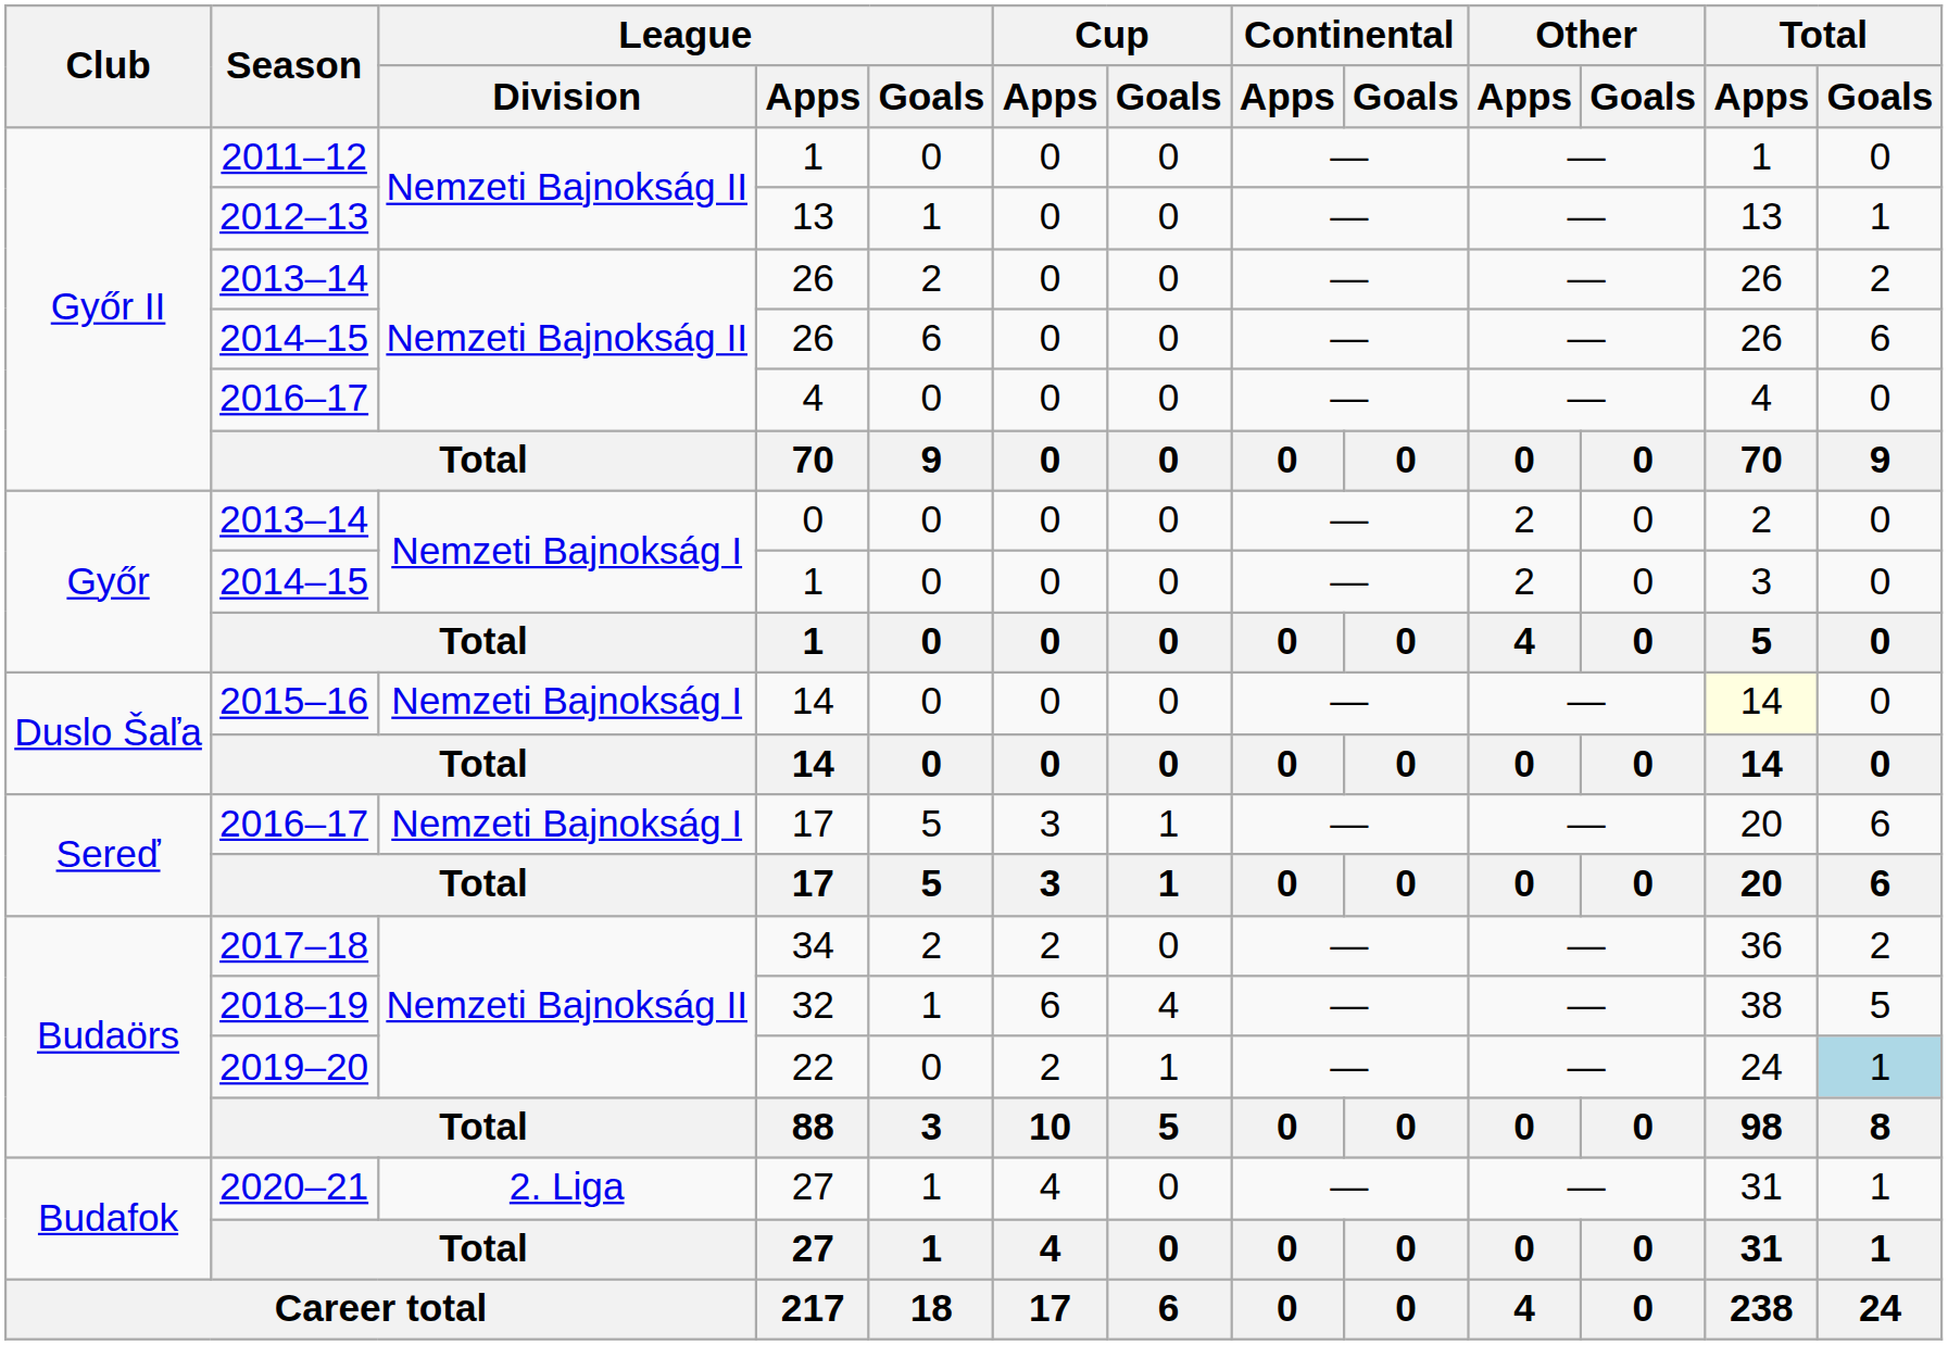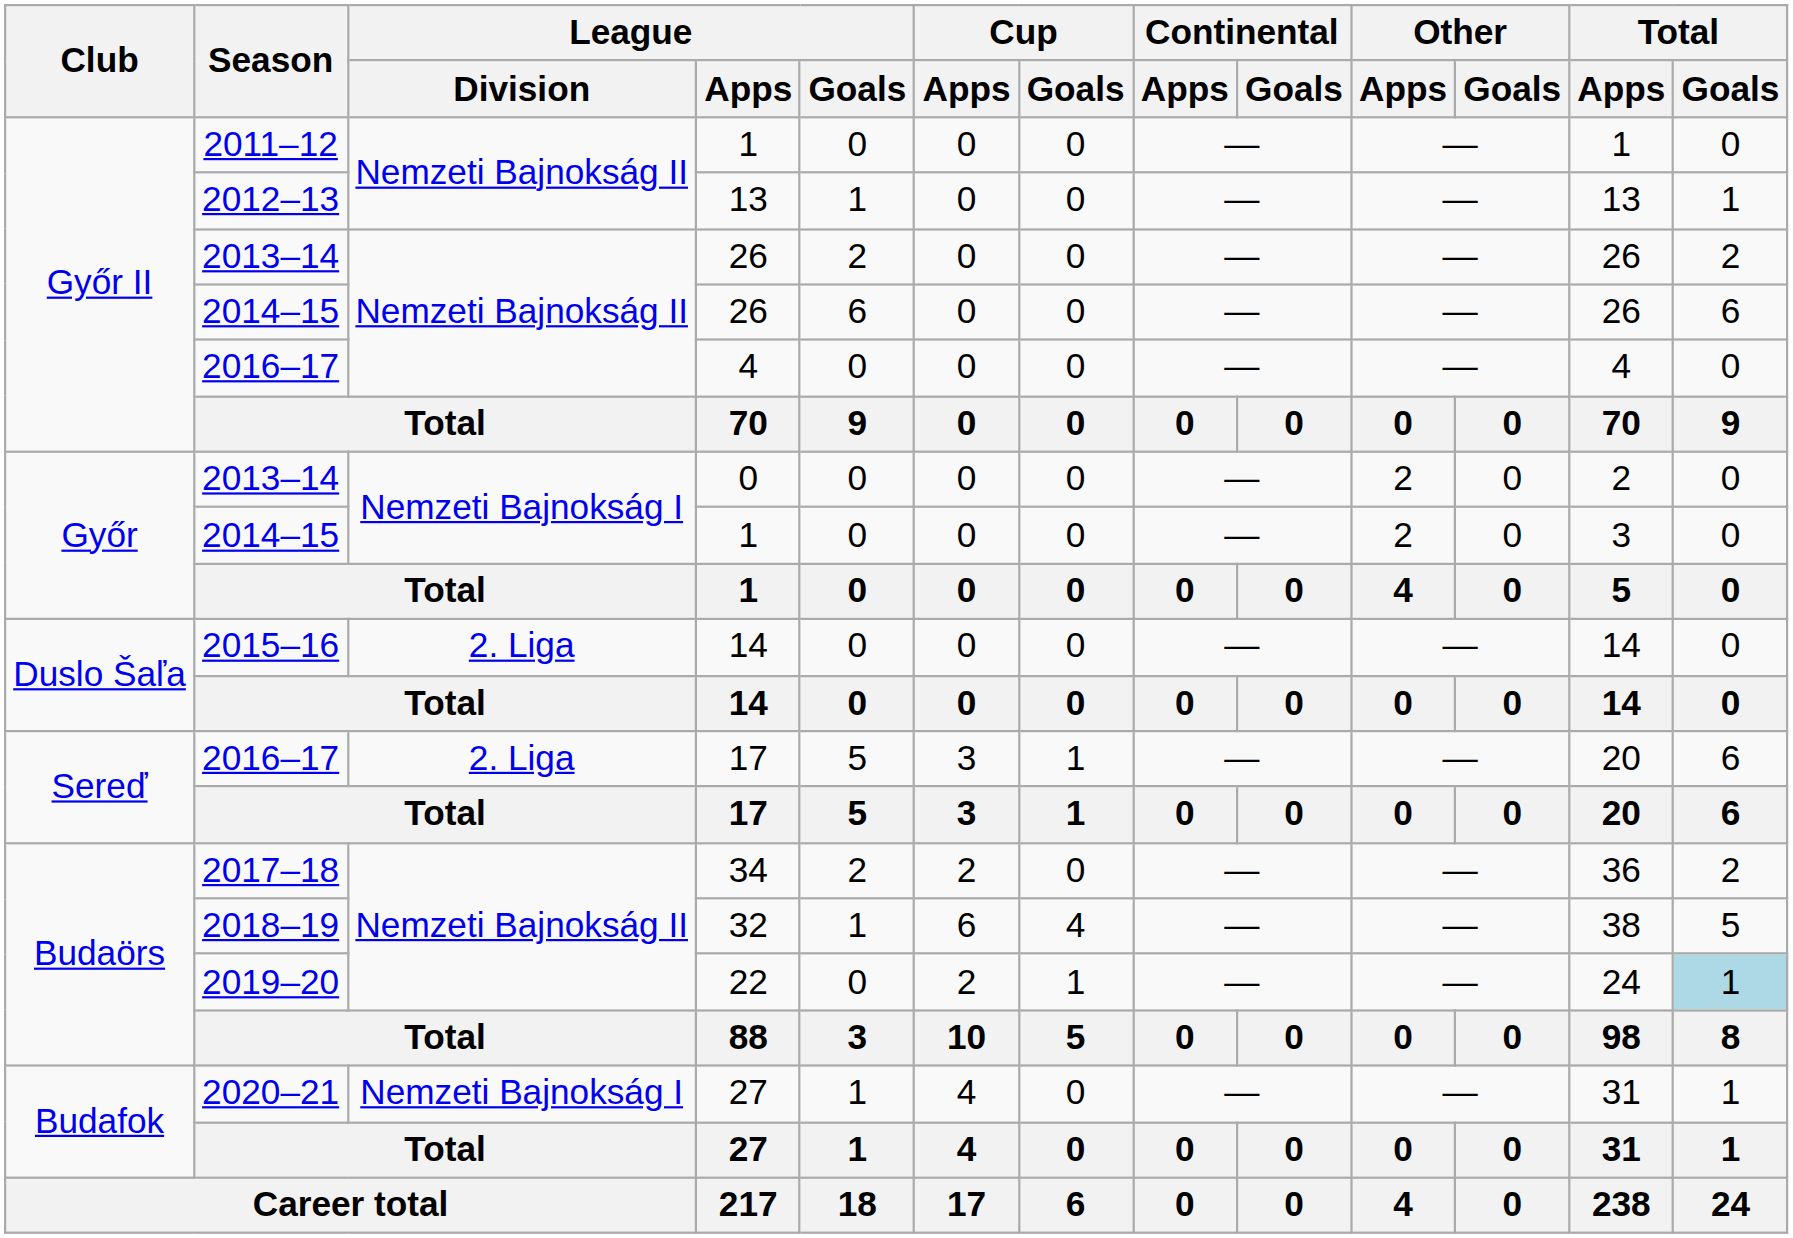2015–16 / 14 | League / Division: Nemzeti Bajnokság I -> 2. Liga
2015–16 / 14 | Total / Apps: lightyellow background -> no background
2016–17 / 17 | League / Division: Nemzeti Bajnokság I -> 2. Liga
2020–21 / 27 | League / Division: 2. Liga -> Nemzeti Bajnokság I
